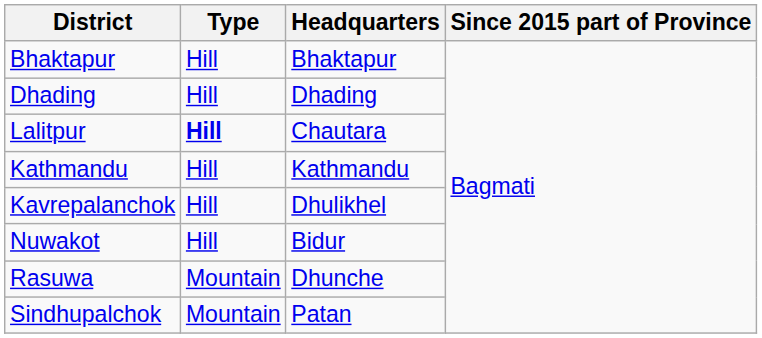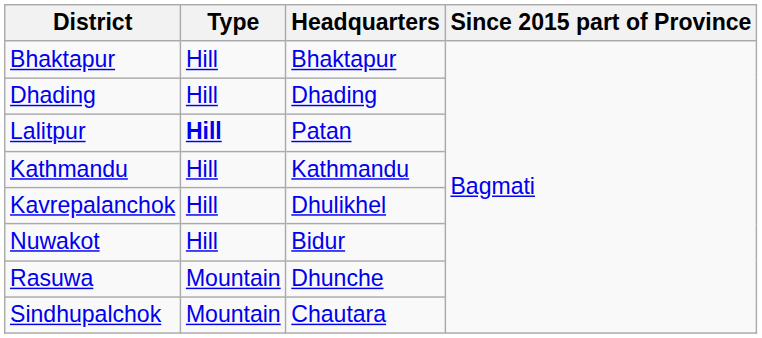Lalitpur | Headquarters: Chautara -> Patan
Sindhupalchok | Headquarters: Patan -> Chautara
